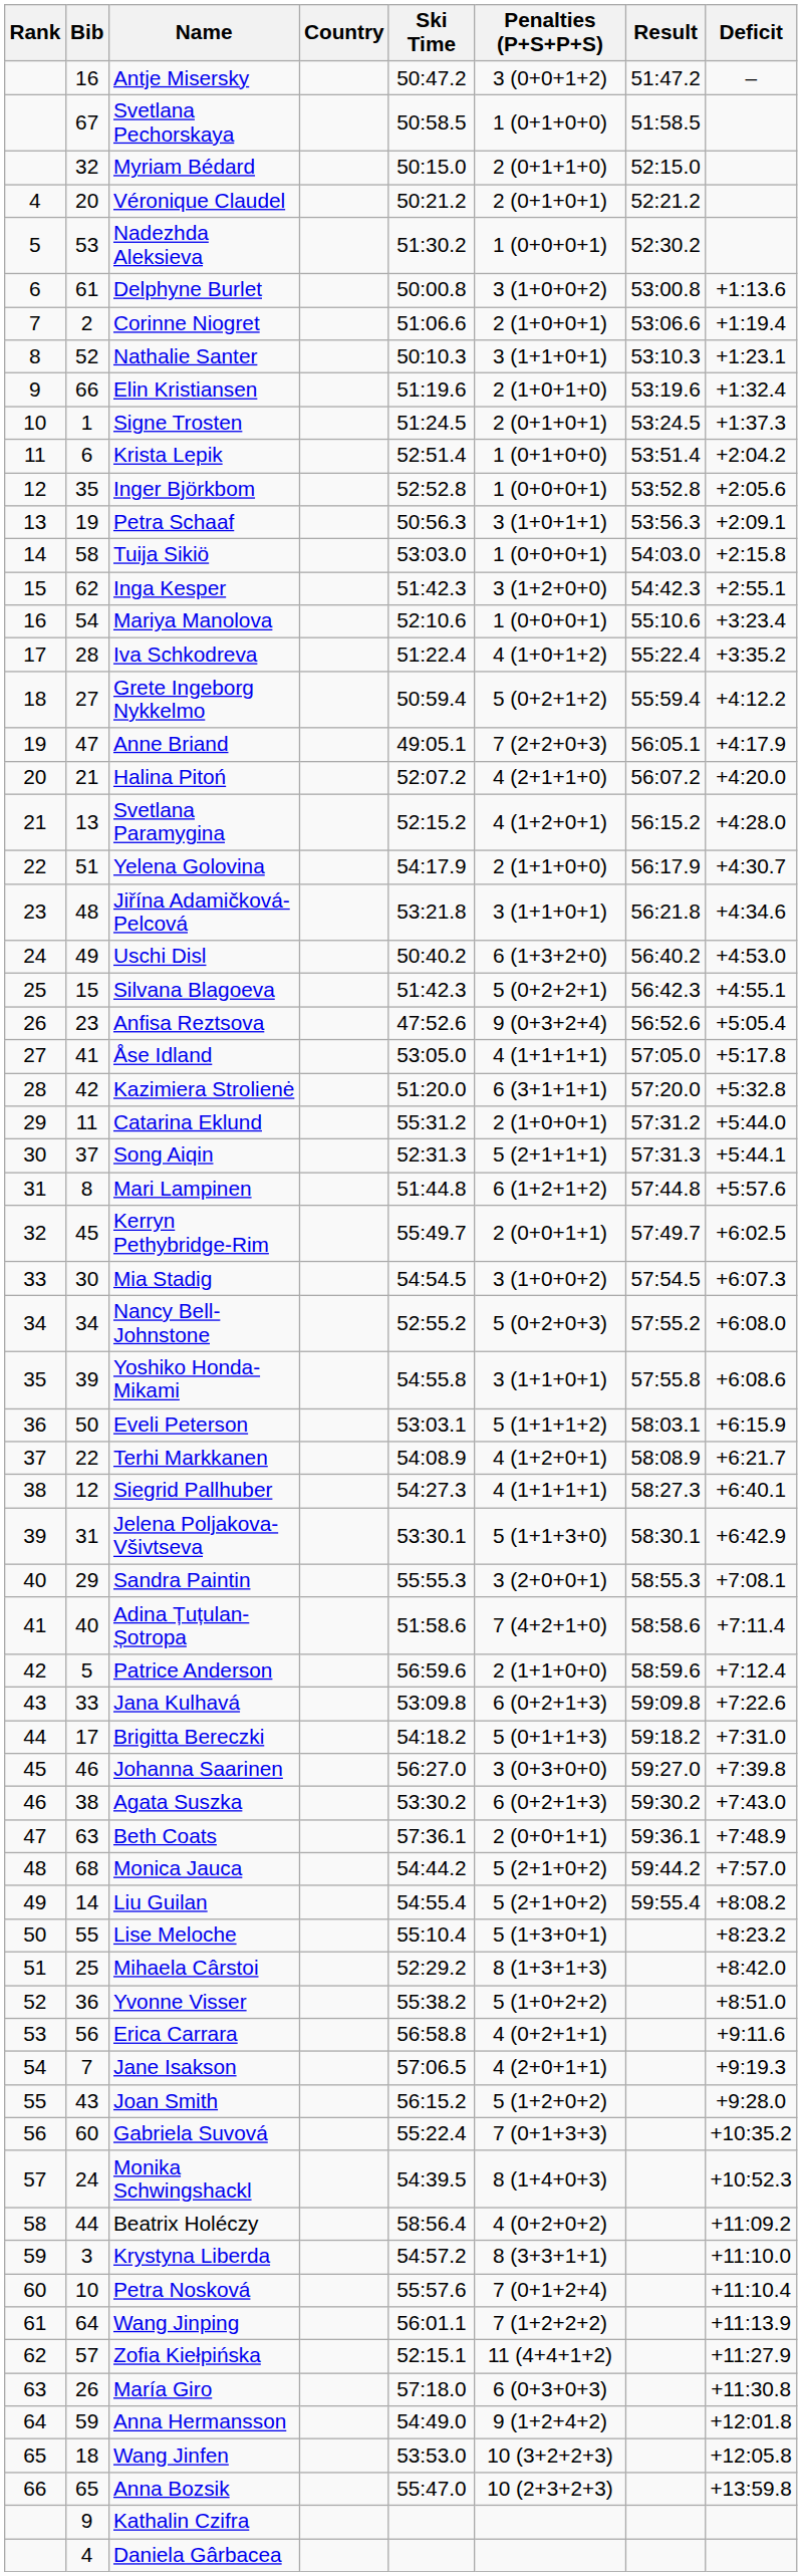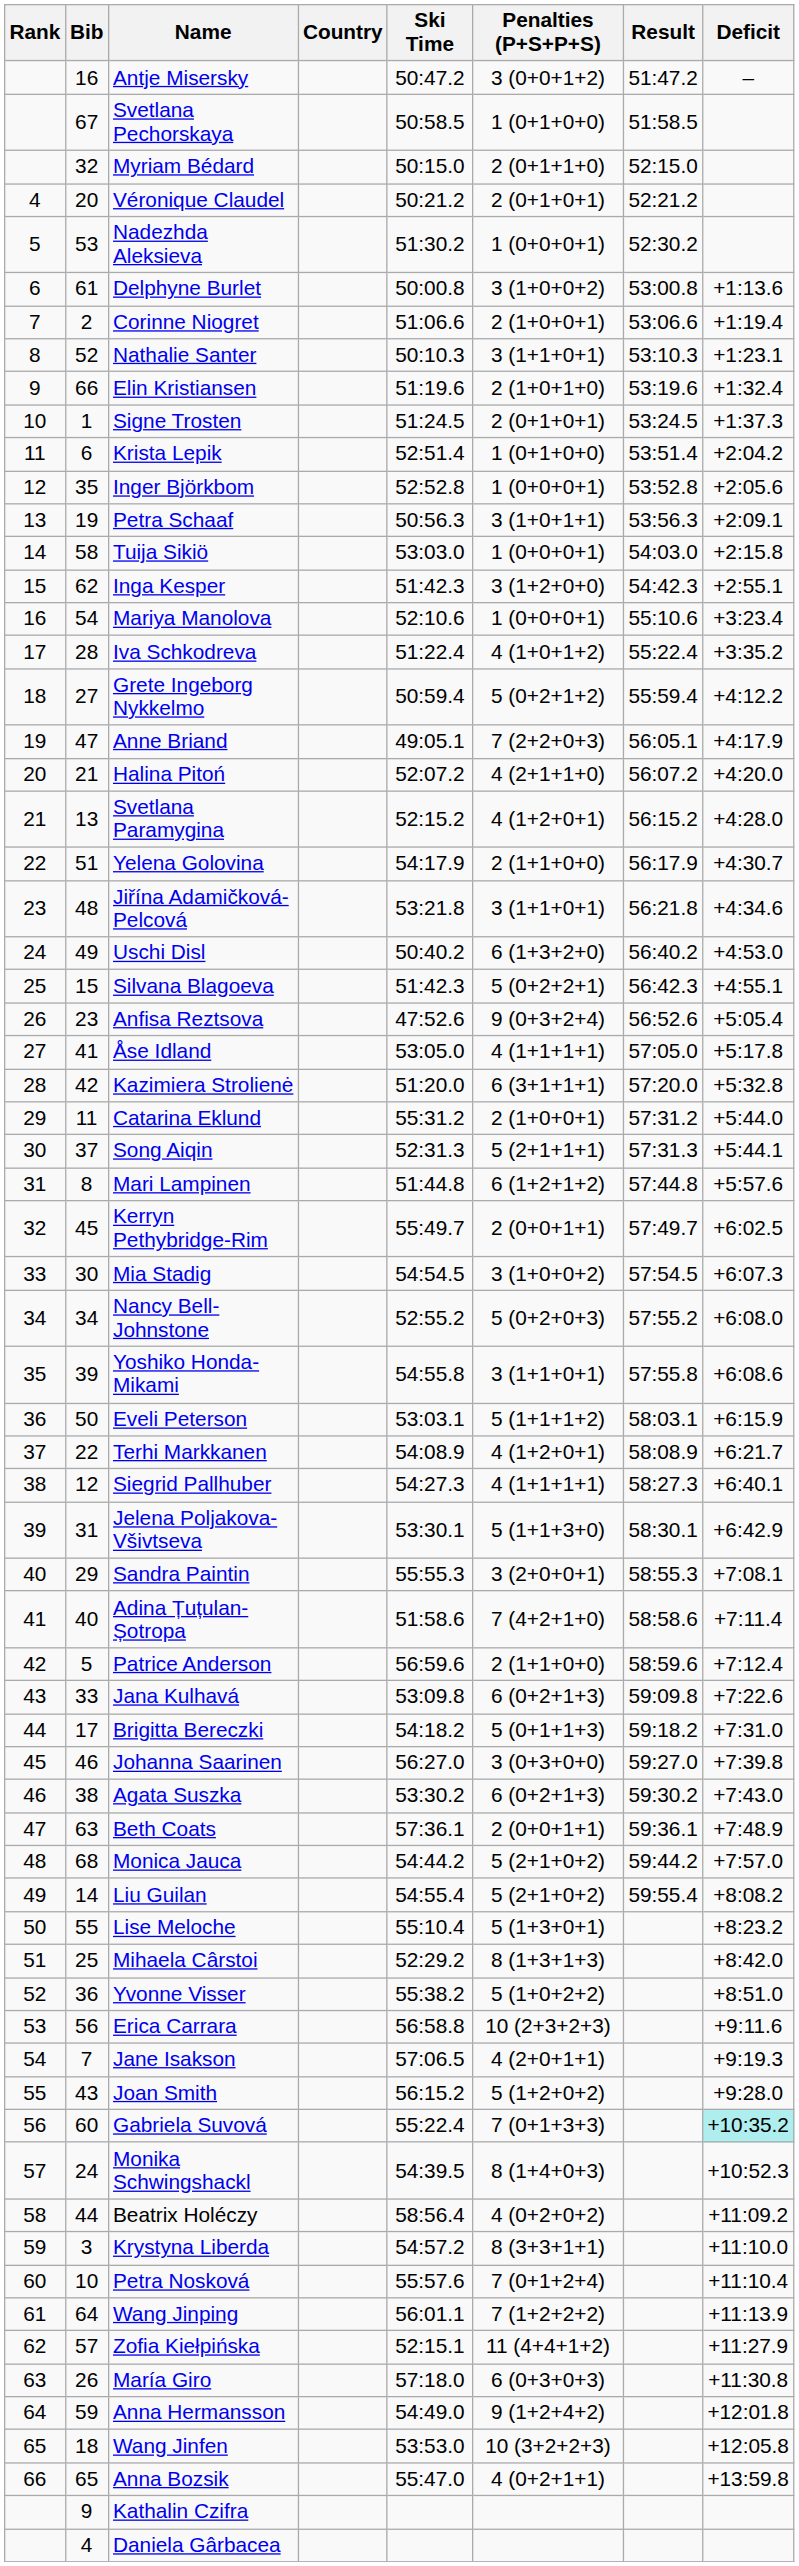Erica Carrara | Penalties (P+S+P+S): 4 (0+2+1+1) -> 10 (2+3+2+3)
Gabriela Suvová | Deficit: no background -> paleturquoise background
Anna Bozsik | Penalties (P+S+P+S): 10 (2+3+2+3) -> 4 (0+2+1+1)
